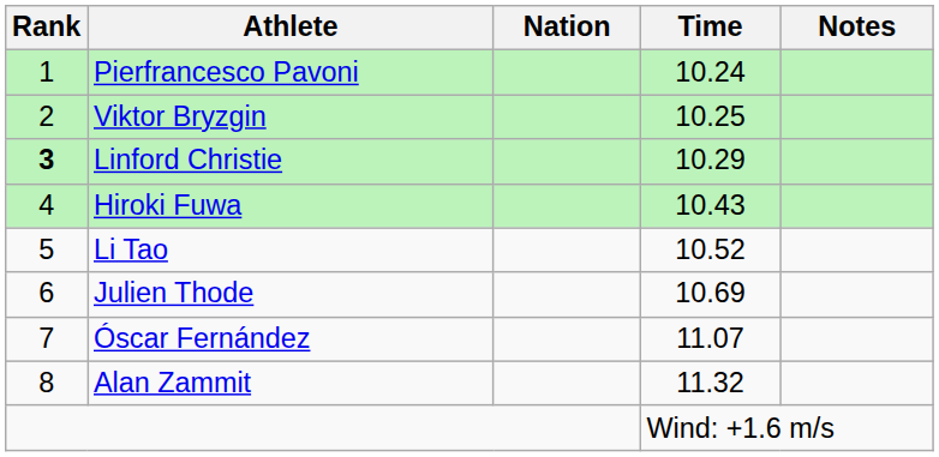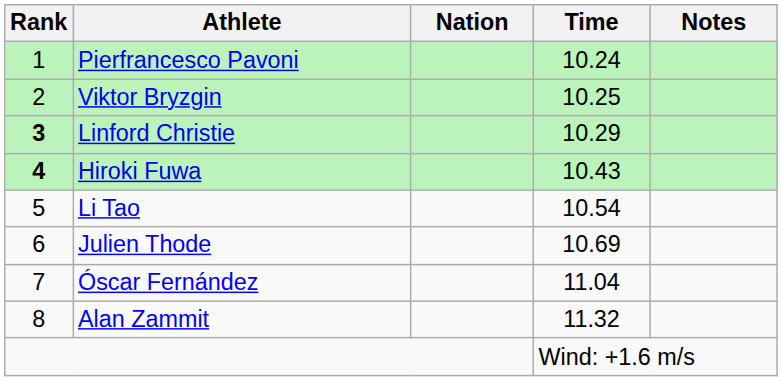Hiroki Fuwa | Rank: normal -> bold
Li Tao | Time: 10.52 -> 10.54
Óscar Fernández | Time: 11.07 -> 11.04
